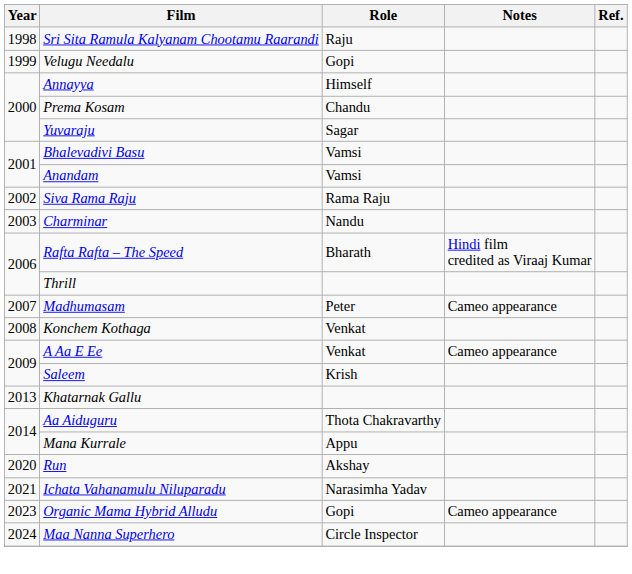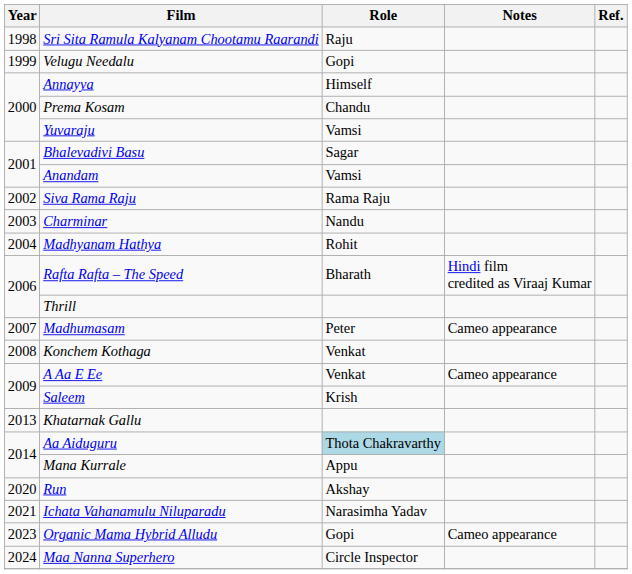Yuvaraju | Role: Sagar -> Vamsi
Bhalevadivi Basu | Role: Vamsi -> Sagar
+ row: 2004 | Madhyanam Hathya | Rohit
Aa Aiduguru | Role: no background -> lightblue background
